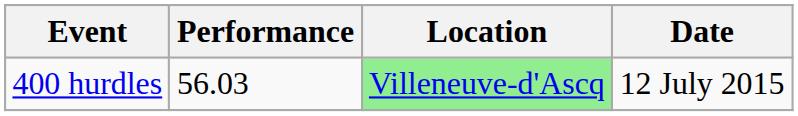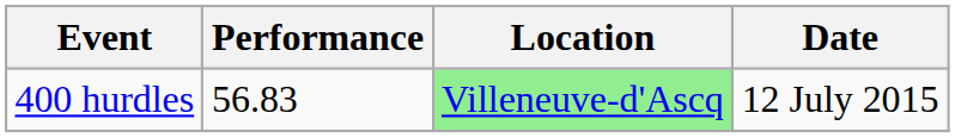400 hurdles | Performance: 56.03 -> 56.83
